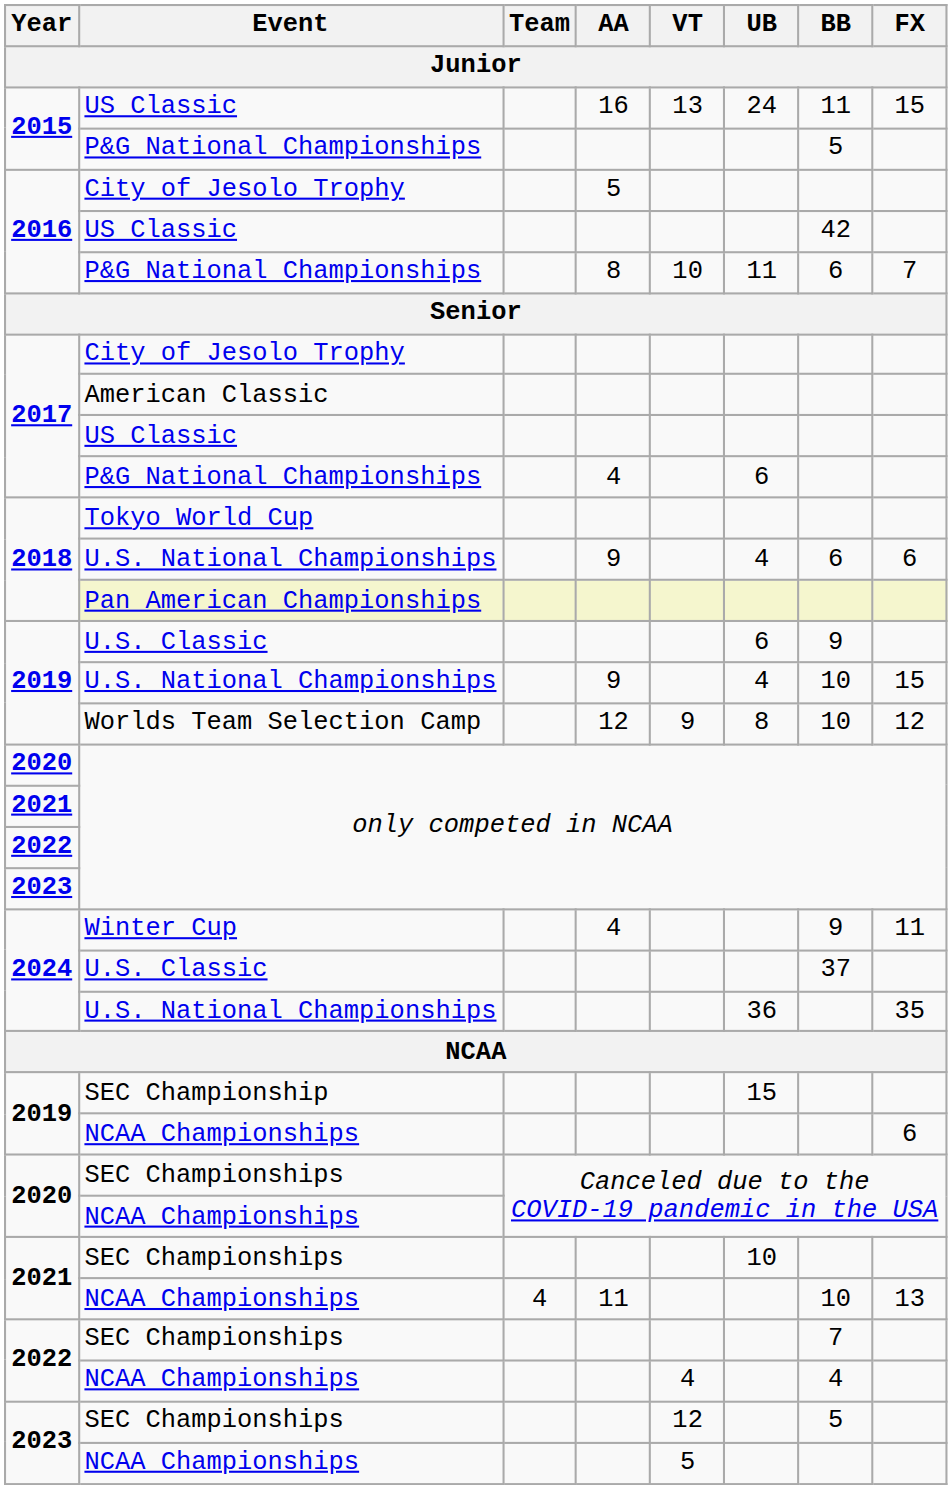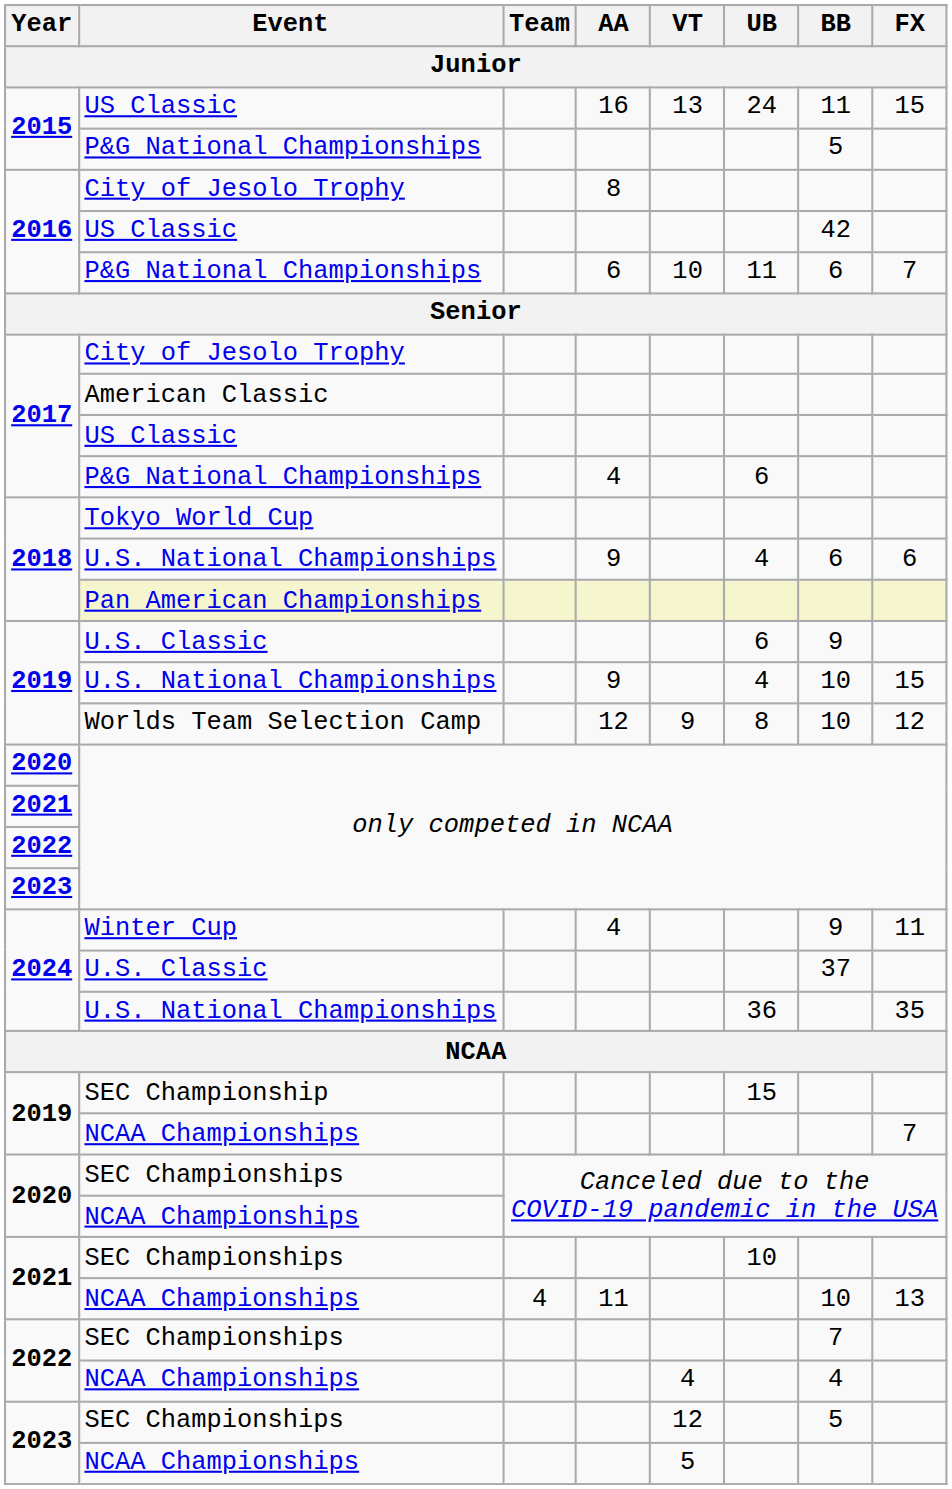2016 / City of Jesolo Trophy | AA: 5 -> 8
2016 / P&G National Championships | AA: 8 -> 6
2019 / NCAA Championships | FX: 6 -> 7
